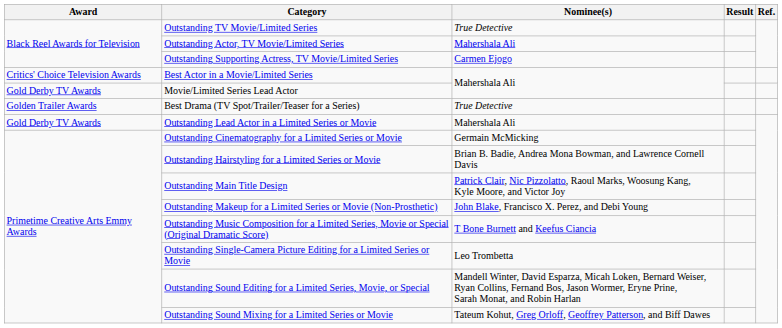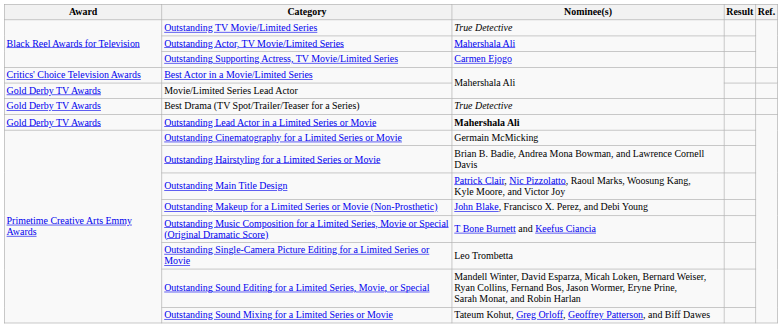Best Drama (TV Spot/Trailer/Teaser for a Series) | Award: Golden Trailer Awards -> Gold Derby TV Awards
Outstanding Lead Actor in a Limited Series or Movie | Nominee(s): normal -> bold
